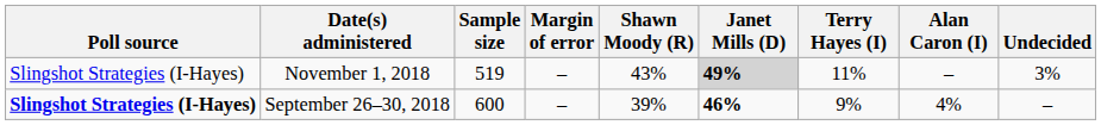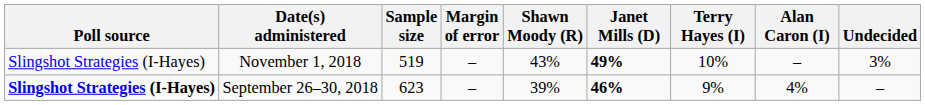November 1, 2018 | Janet Mills (D): lightgrey background -> no background
November 1, 2018 | Terry Hayes (I): 11% -> 10%
September 26–30, 2018 | Sample size: 600 -> 623
